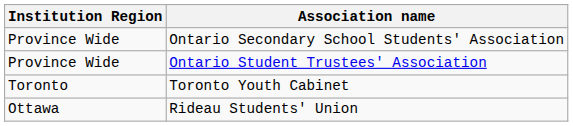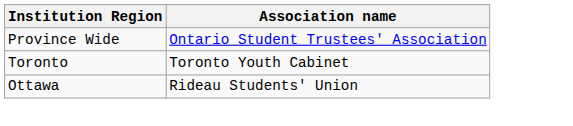- row: Province Wide | Ontario Secondary School Students' Association
